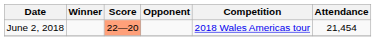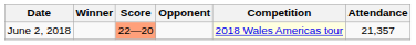June 2, 2018 | Competition: no background -> lightyellow background
June 2, 2018 | Attendance: 21,454 -> 21,357
